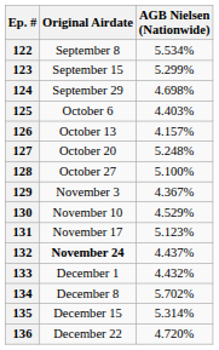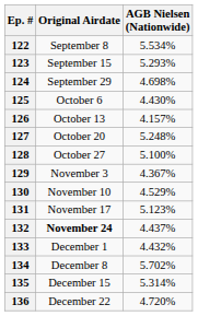123 | AGB Nielsen (Nationwide): 5.299% -> 5.293%
125 | AGB Nielsen (Nationwide): 4.403% -> 4.430%
